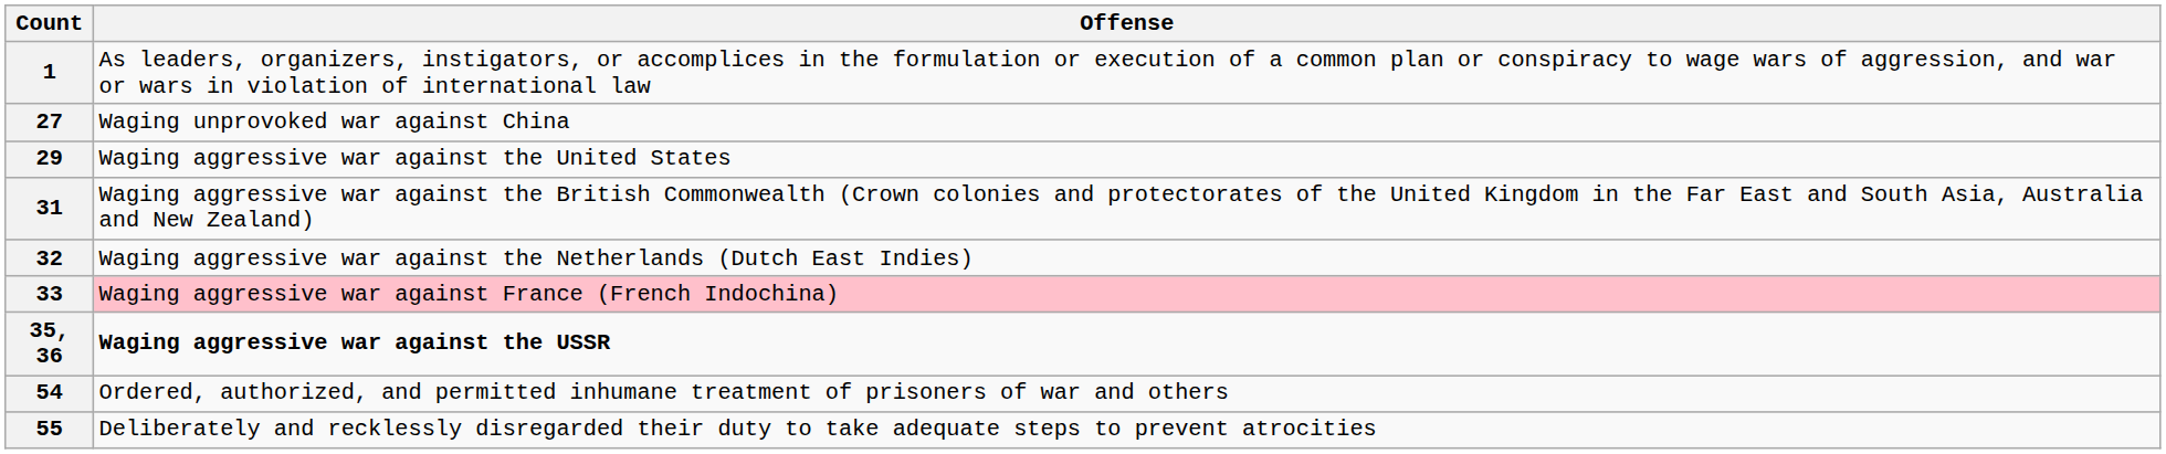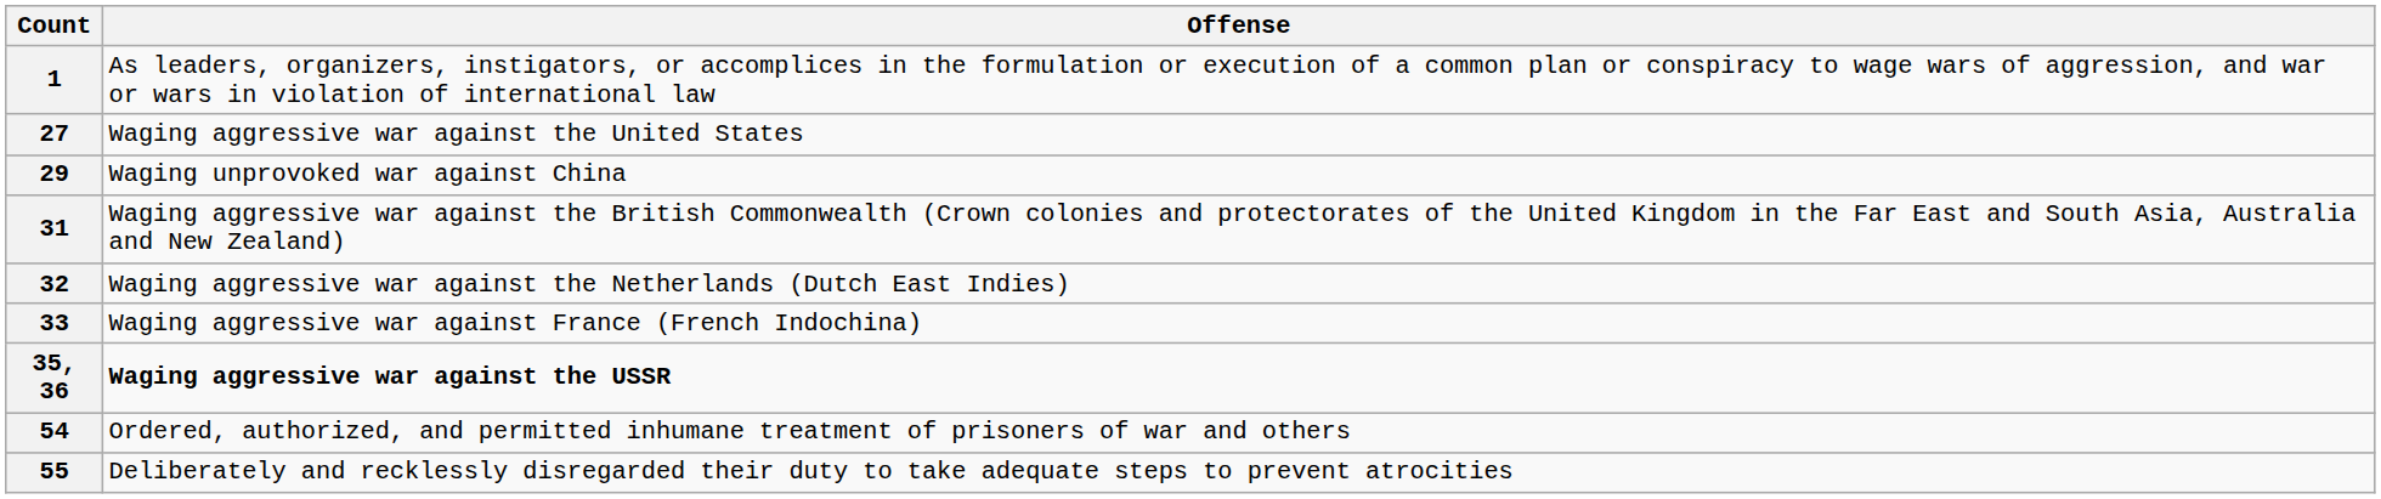27 | Offense: Waging unprovoked war against China -> Waging aggressive war against the United States
29 | Offense: Waging aggressive war against the United States -> Waging unprovoked war against China
33 | Offense: pink background -> no background
